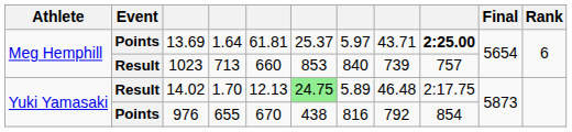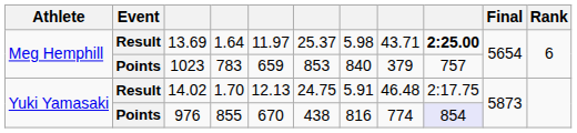13.69 | Event: Points -> Result
13.69 | column 5: 61.81 -> 11.97
13.69 | column 7: 5.97 -> 5.98
1023 | Event: Result -> Points
1023 | column 4: 713 -> 783
1023 | column 5: 660 -> 659
1023 | column 8: 739 -> 379
14.02 | column 6: lightgreen background -> no background
14.02 | column 7: 5.89 -> 5.91
976 | column 4: 655 -> 855
976 | column 8: 792 -> 774
976 | column 9: no background -> lavender background
